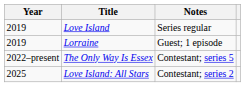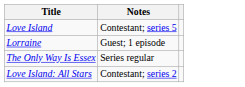- column: Year | 2019 | 2019 | 2022–present | 2025
Love Island | Notes: Series regular -> Contestant; series 5
The Only Way Is Essex | Notes: Contestant; series 5 -> Series regular
